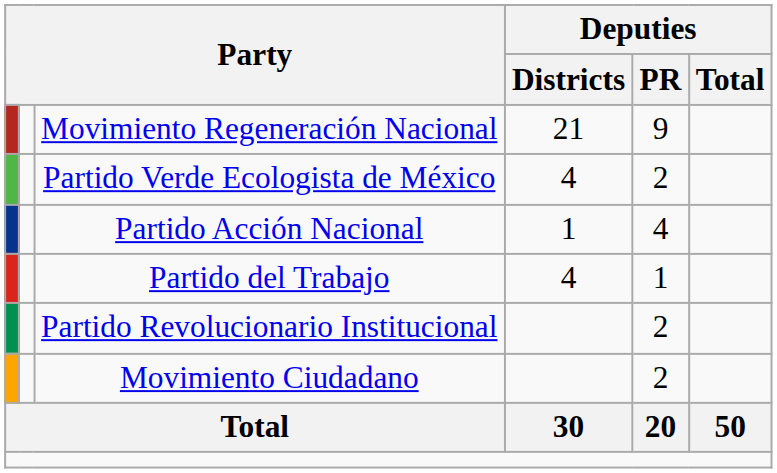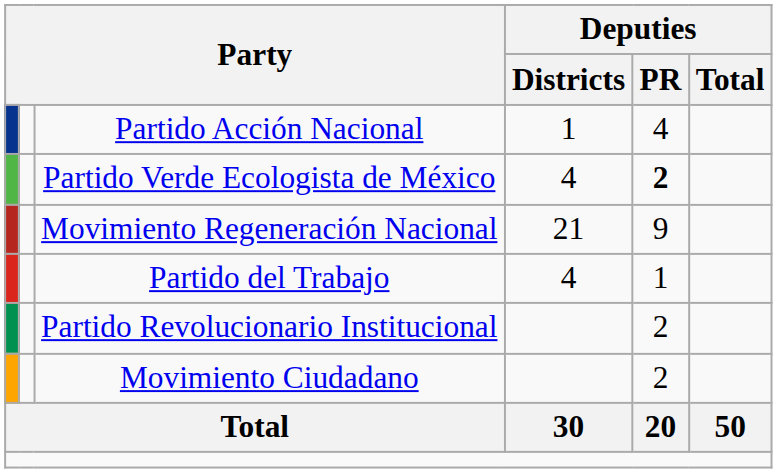rows swapped: Movimiento Regeneración Nacional <-> Partido Acción Nacional
Partido Verde Ecologista de México | Deputies / PR: normal -> bold
